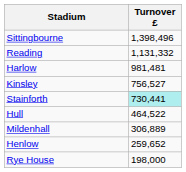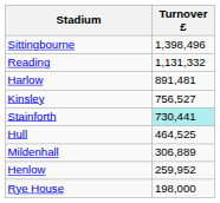Harlow | Turnover £: 981,481 -> 891,481
Hull | Turnover £: 464,522 -> 464,525
Henlow | Turnover £: 259,652 -> 259,952
